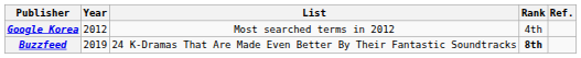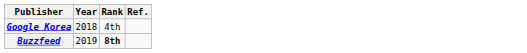- column: List | Most searched terms in 2012 | 24 K-Dramas That Are Made Even Better By Their Fantastic Soundtracks
Google Korea | Year: 2012 -> 2018
